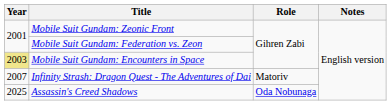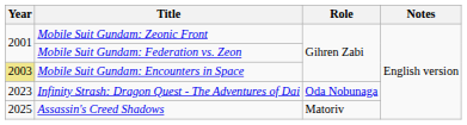Infinity Strash: Dragon Quest - The Adventures of Dai | Year: 2007 -> 2023
Infinity Strash: Dragon Quest - The Adventures of Dai | Role: Matoriv -> Oda Nobunaga
Assassin's Creed Shadows | Role: Oda Nobunaga -> Matoriv
